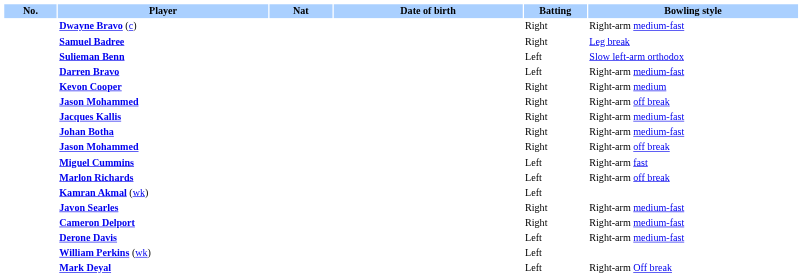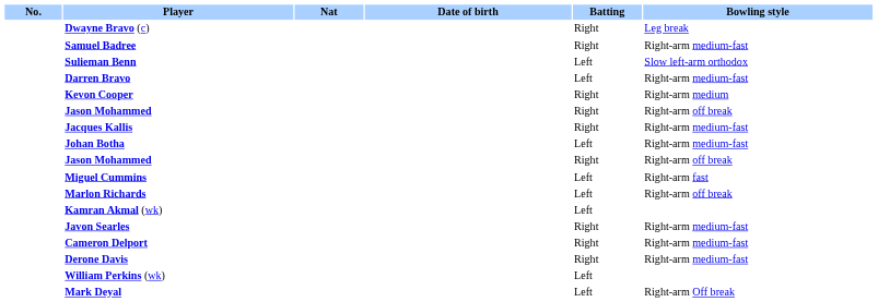Dwayne Bravo (c) | Bowling style: Right-arm medium-fast -> Leg break
Samuel Badree | Bowling style: Leg break -> Right-arm medium-fast
Johan Botha | Batting: Right -> Left
Derone Davis | Batting: Left -> Right
